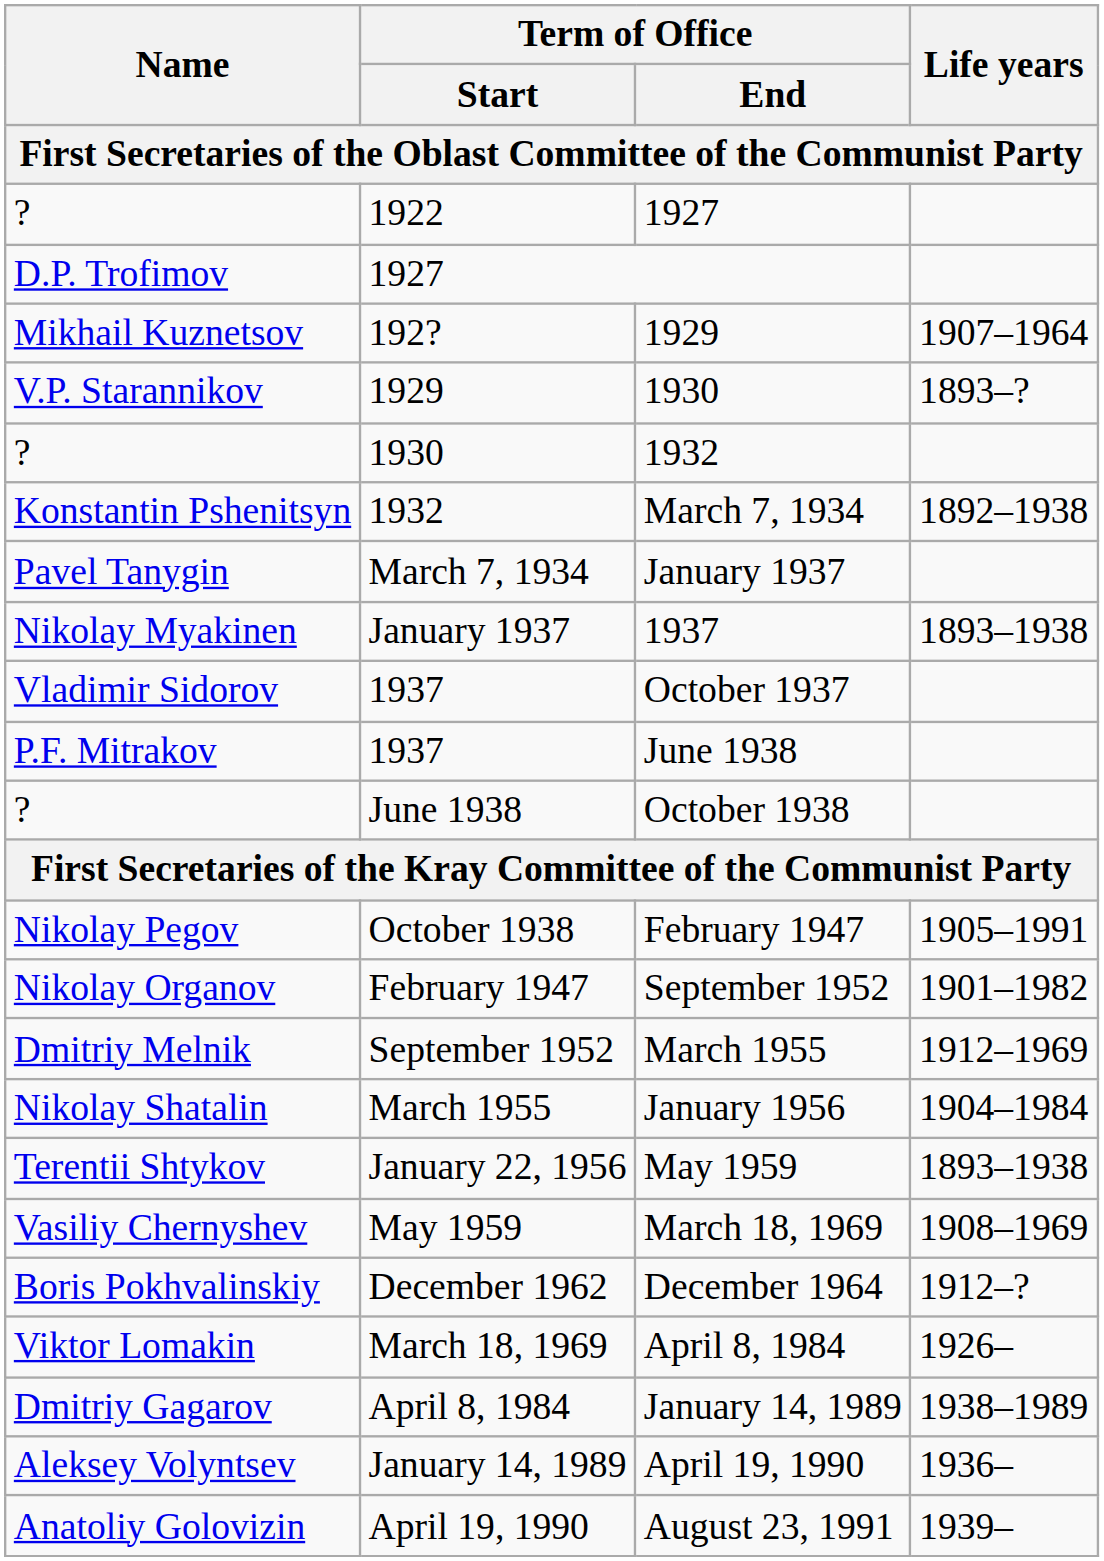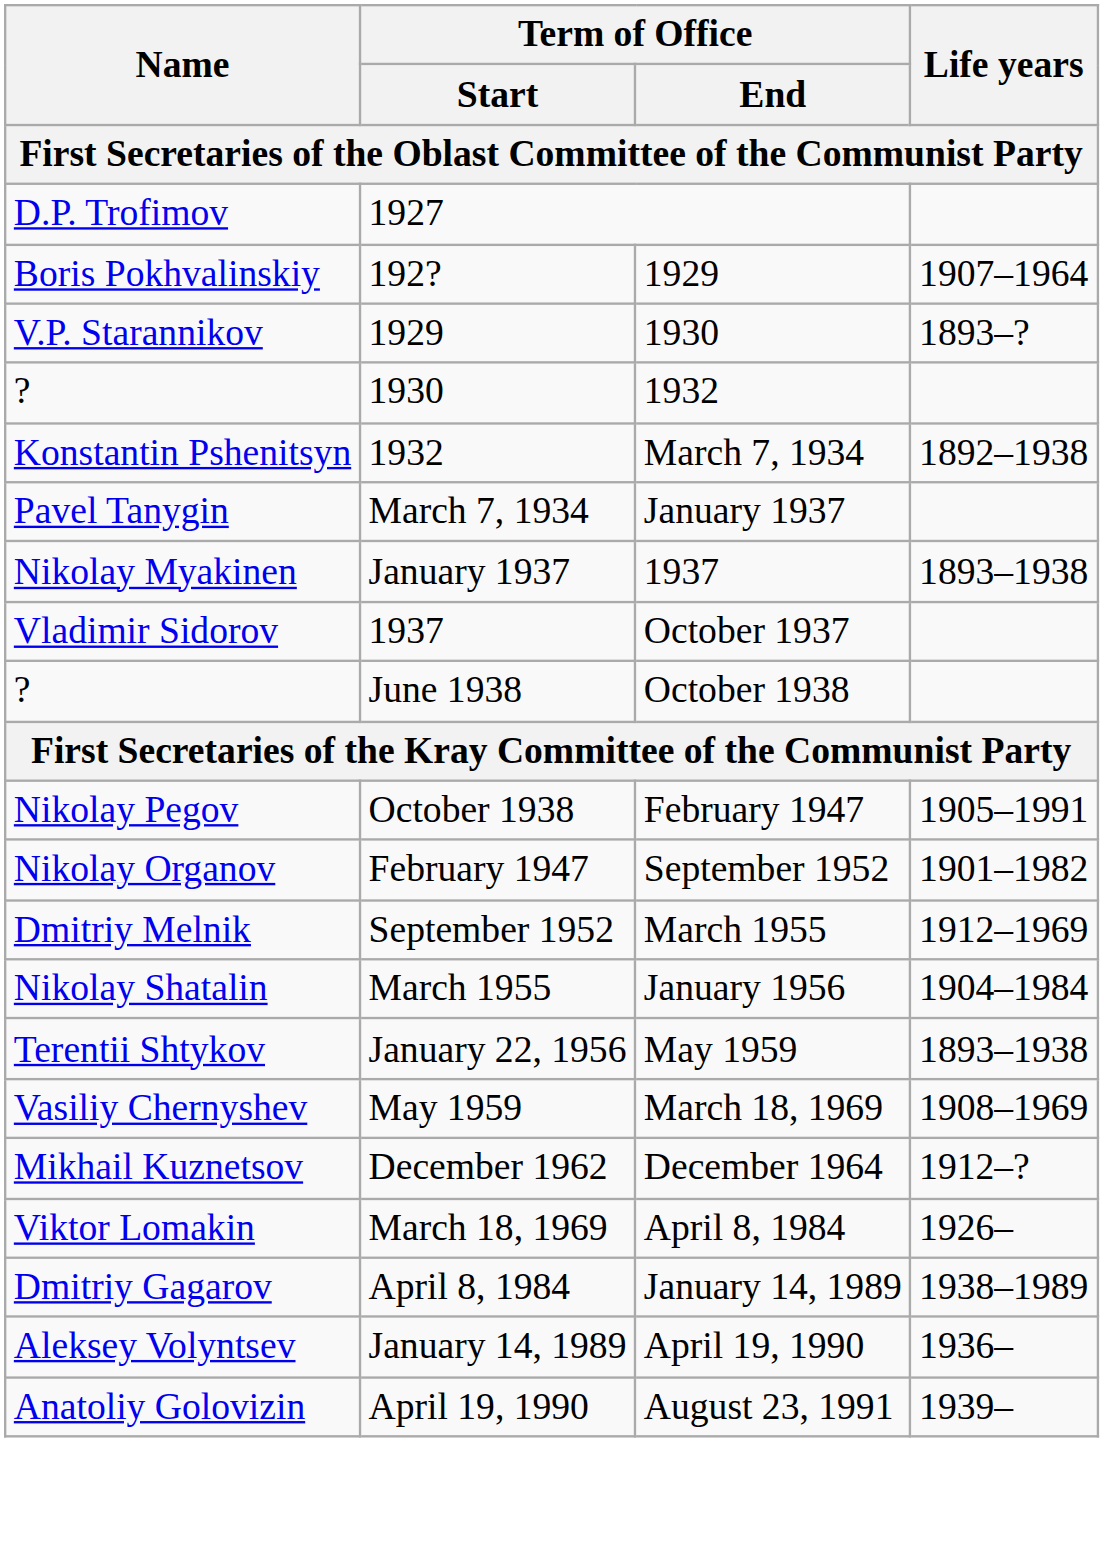- row: ? | 1922 | 1927
192? | Name: Mikhail Kuznetsov -> Boris Pokhvalinskiy
- row: P.F. Mitrakov | 1937 | June 1938
December 1962 | Name: Boris Pokhvalinskiy -> Mikhail Kuznetsov
